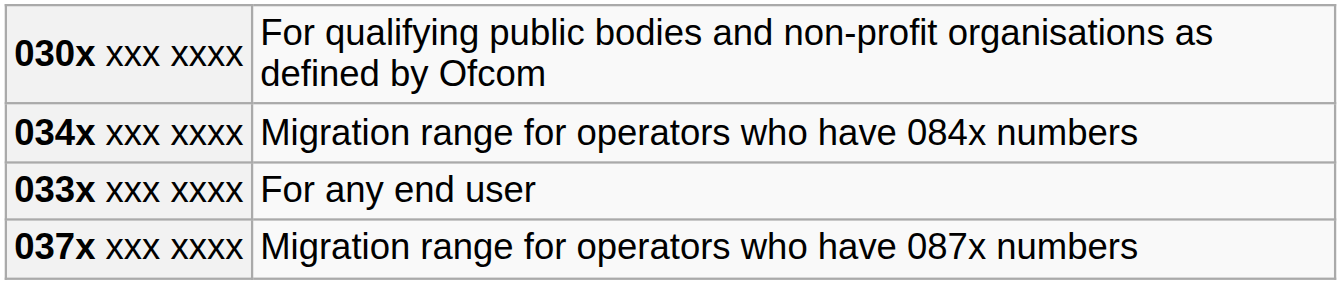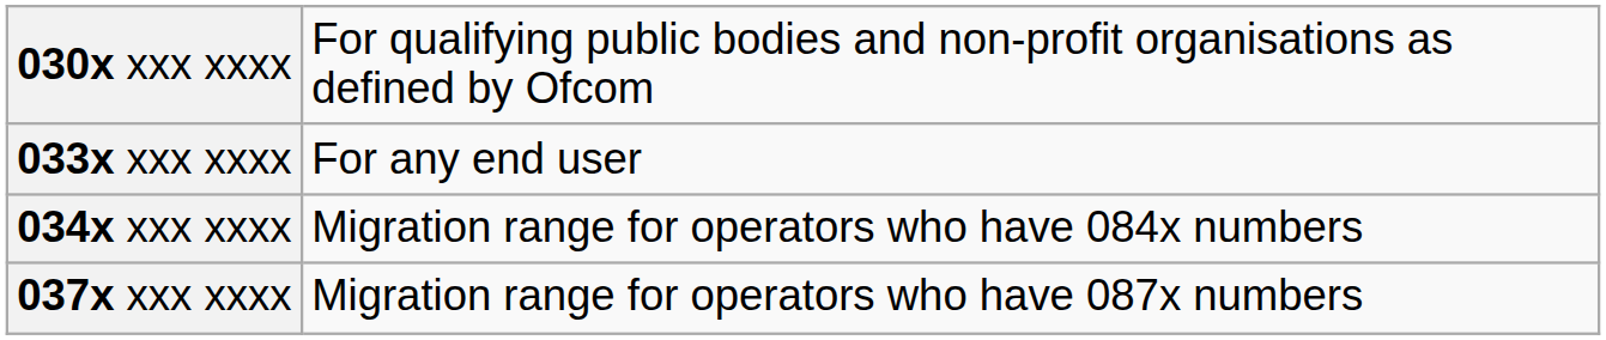rows swapped: 033x xxx xxxx <-> 034x xxx xxxx
